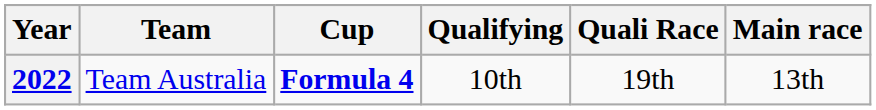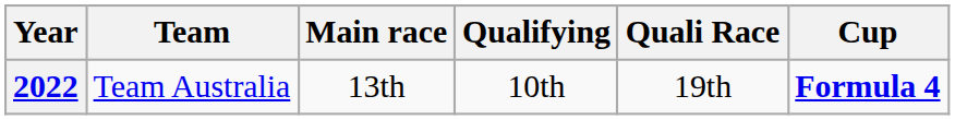columns swapped: Cup <-> Main race
